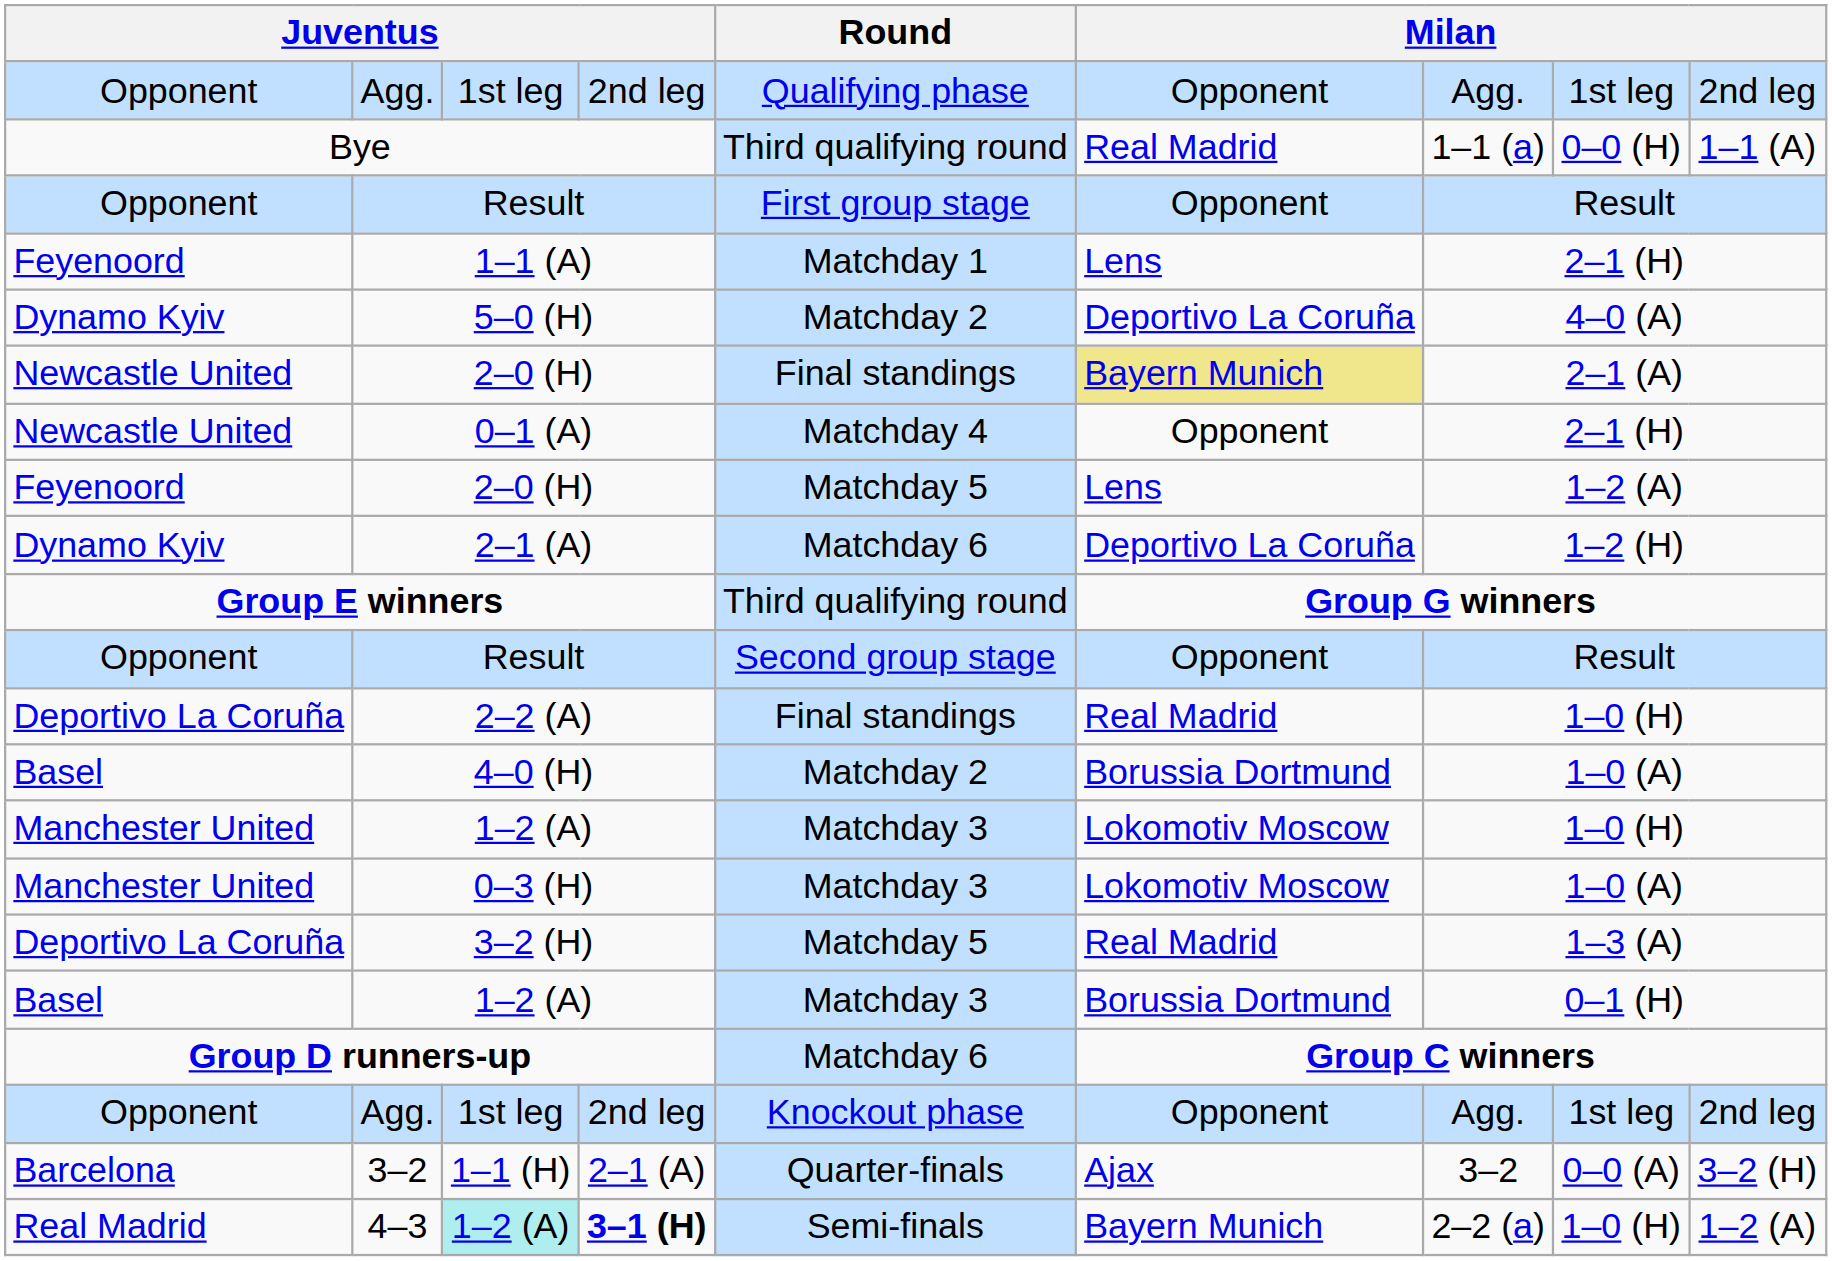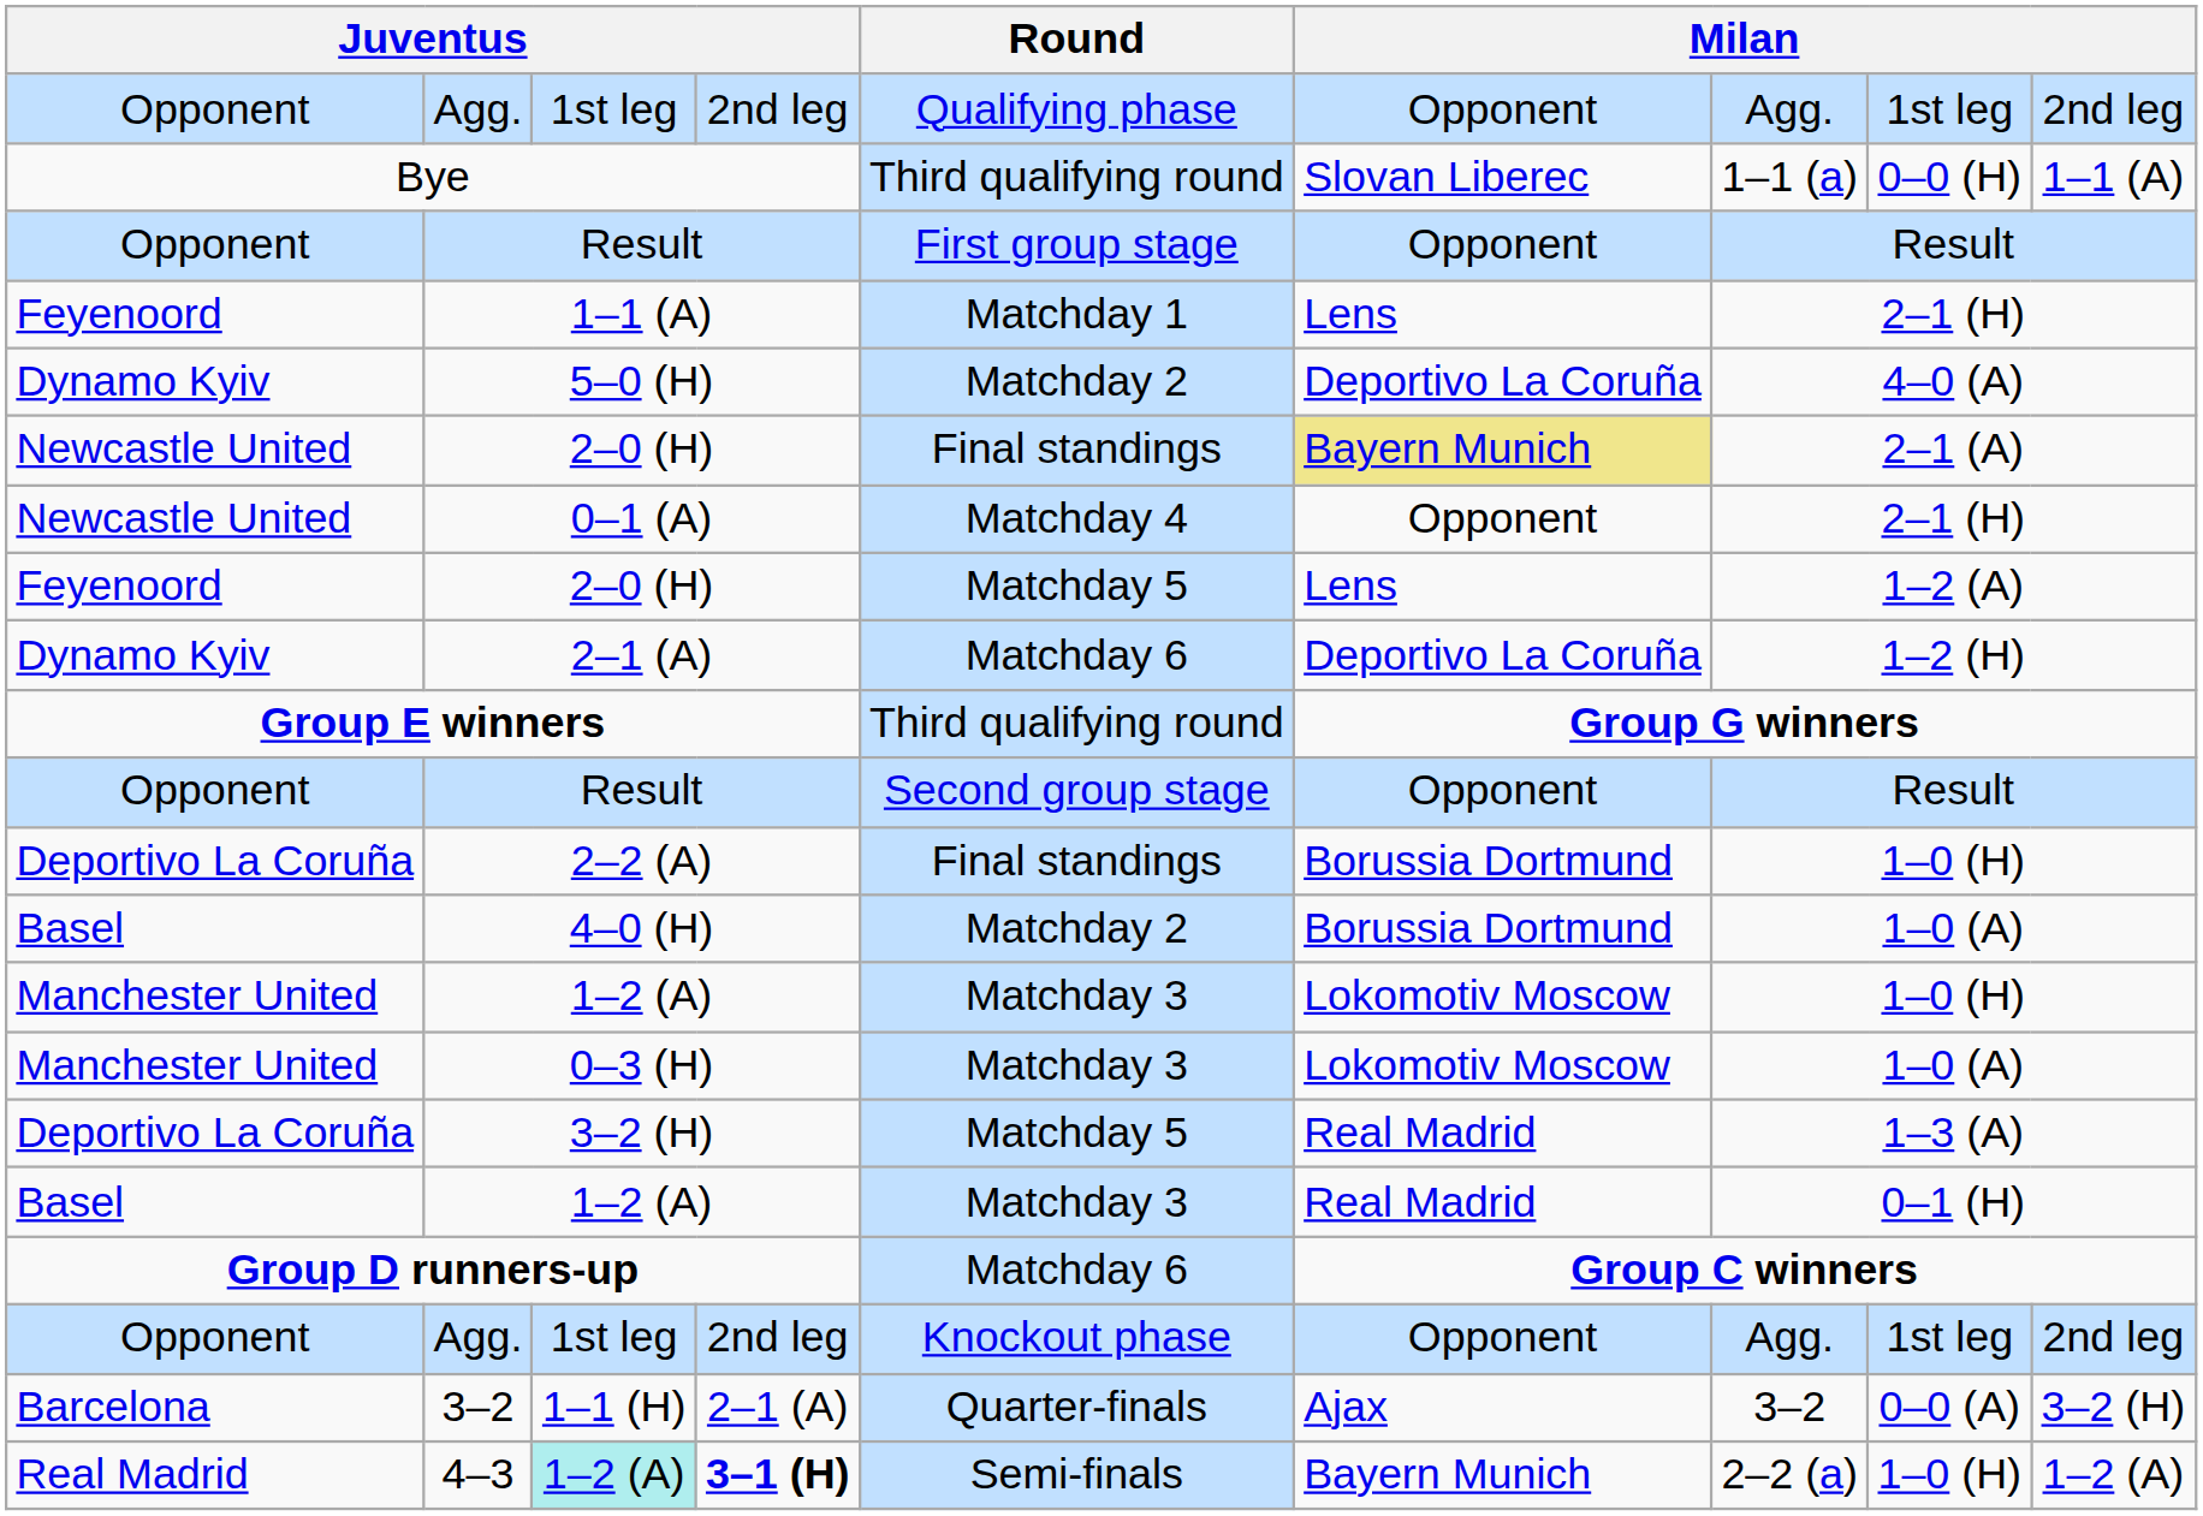Bye | column 6: Real Madrid -> Slovan Liberec
2–2 (A) | column 6: Real Madrid -> Borussia Dortmund
Basel / 1–2 (A) | column 6: Borussia Dortmund -> Real Madrid
